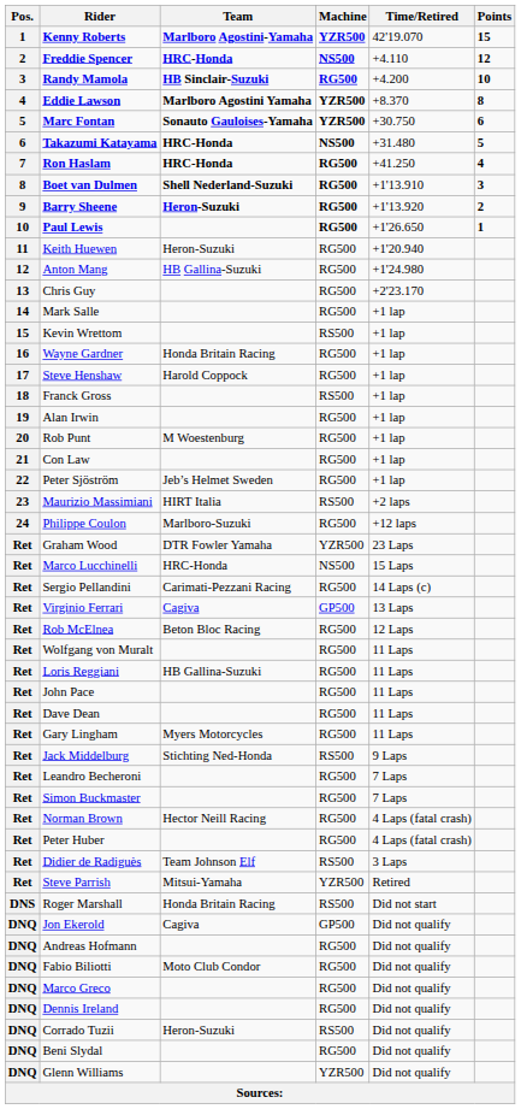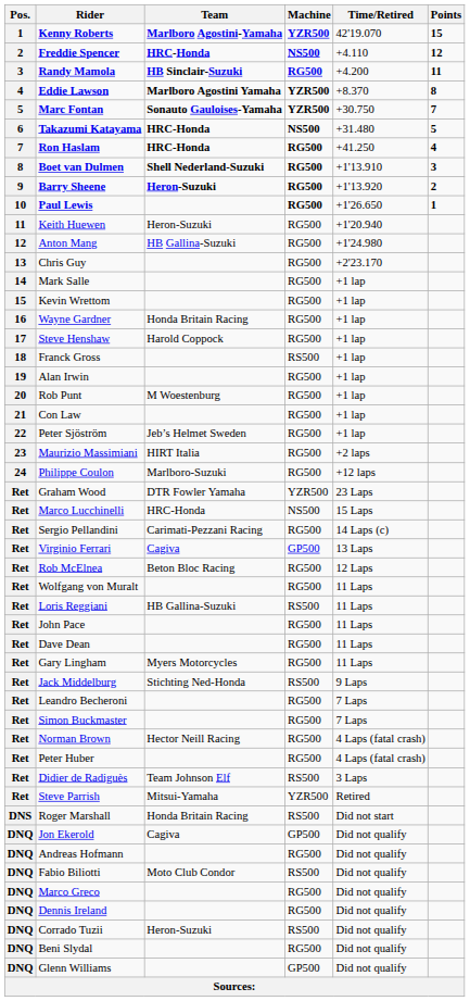Randy Mamola | Points: 10 -> 11
Marc Fontan | Points: 6 -> 7
Kevin Wrettom | Machine: RS500 -> RG500
Maurizio Massimiani | Machine: RS500 -> RG500
Loris Reggiani | Machine: RG500 -> RS500
Fabio Biliotti | Machine: RG500 -> RS500
Glenn Williams | Machine: YZR500 -> GP500
